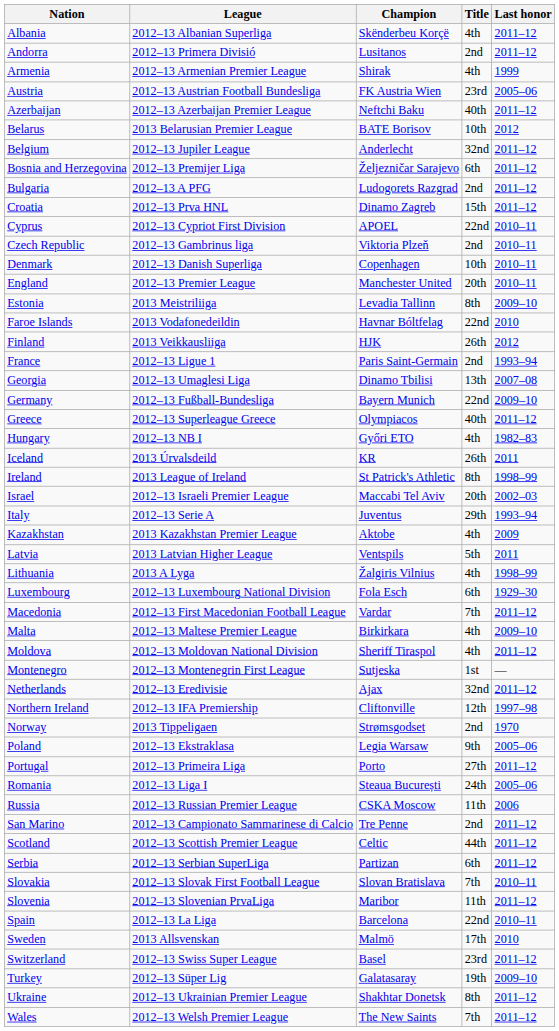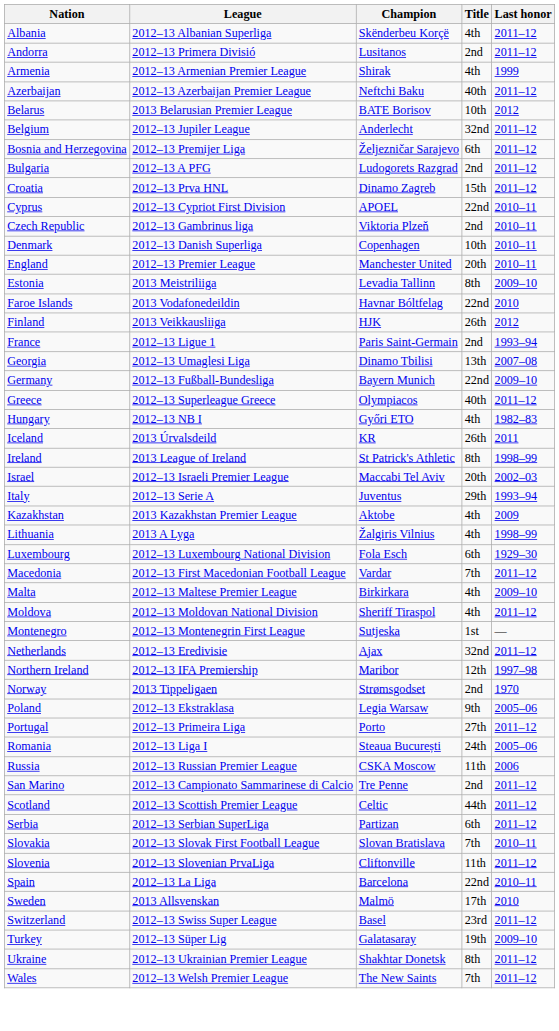- row: Austria | 2012–13 Austrian Football Bundesliga | FK Austria Wien | 23rd | 2005–06
- row: Latvia | 2013 Latvian Higher League | Ventspils | 5th | 2011
Northern Ireland | Champion: Cliftonville -> Maribor
Slovenia | Champion: Maribor -> Cliftonville
